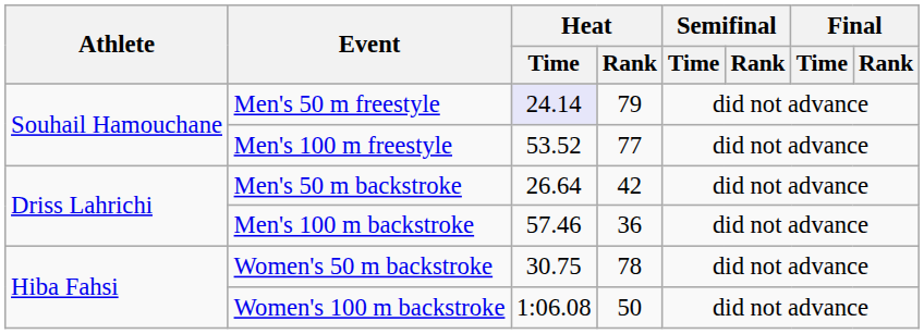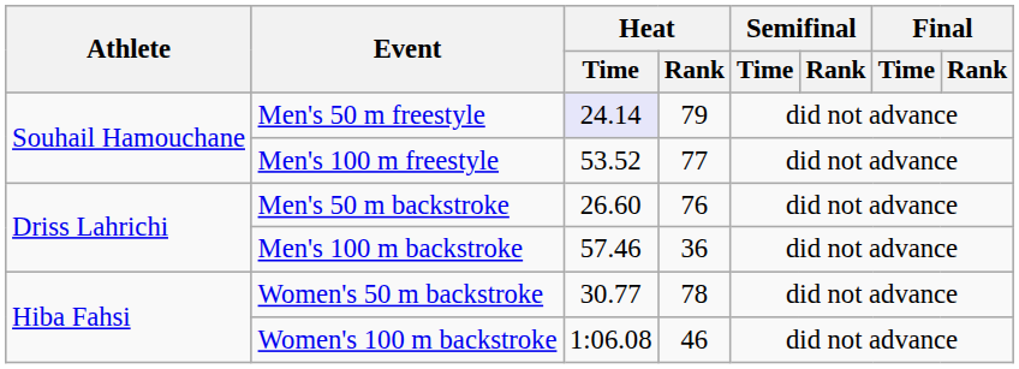Men's 50 m backstroke | Heat / Time: 26.64 -> 26.60
Men's 50 m backstroke | Heat / Rank: 42 -> 76
Women's 50 m backstroke | Heat / Time: 30.75 -> 30.77
Women's 100 m backstroke | Heat / Rank: 50 -> 46
